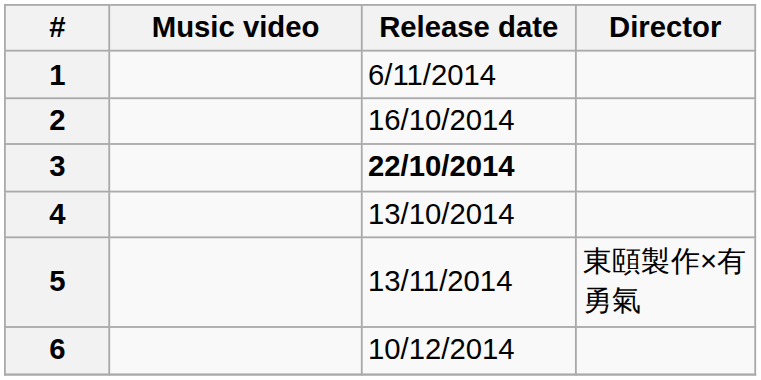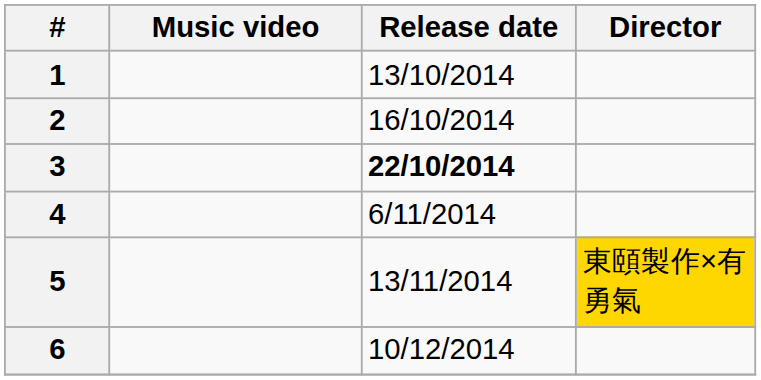1 | Release date: 6/11/2014 -> 13/10/2014
4 | Release date: 13/10/2014 -> 6/11/2014
5 | Director: no background -> gold background
